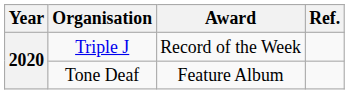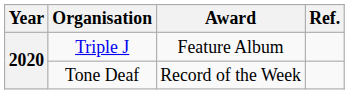Triple J | Award: Record of the Week -> Feature Album
Tone Deaf | Award: Feature Album -> Record of the Week
